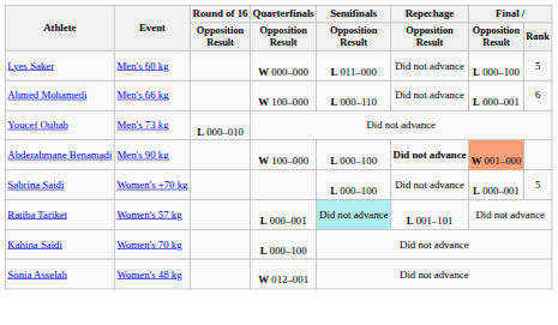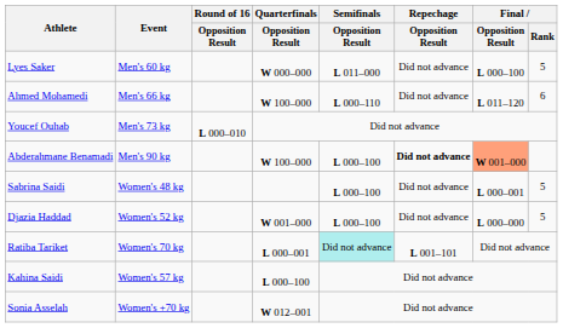Ahmed Mohamedi | Final / Opposition Result: L 000–001 -> L 011–120
Sabrina Saidi | Event: Women's +70 kg -> Women's 48 kg
+ row: Djazia Haddad | Women's 52 kg | W 001–000 | L 000–100 | Did not advance | L 000–000 | 5
Ratiba Tariket | Event: Women's 57 kg -> Women's 70 kg
Kahina Saidi | Event: Women's 70 kg -> Women's 57 kg
Sonia Asselah | Event: Women's 48 kg -> Women's +70 kg
